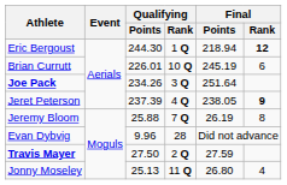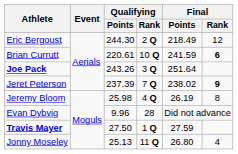Eric Bergoust | Qualifying / Rank: 1 Q -> 2 Q
Eric Bergoust | Final / Points: 218.94 -> 218.49
Eric Bergoust | Final / Rank: bold -> normal
Brian Currutt | Qualifying / Points: 226.01 -> 220.61
Brian Currutt | Final / Points: 245.19 -> 241.59
Brian Currutt | Final / Rank: normal -> bold
Joe Pack | Qualifying / Points: 234.26 -> 243.26
Jeret Peterson | Qualifying / Rank: 4 Q -> 7 Q
Jeret Peterson | Final / Points: 238.05 -> 238.02
Jeremy Bloom | Qualifying / Points: 25.88 -> 25.98
Jeremy Bloom | Qualifying / Rank: 7 Q -> 4 Q
Travis Mayer | Qualifying / Rank: 2 Q -> 1 Q
